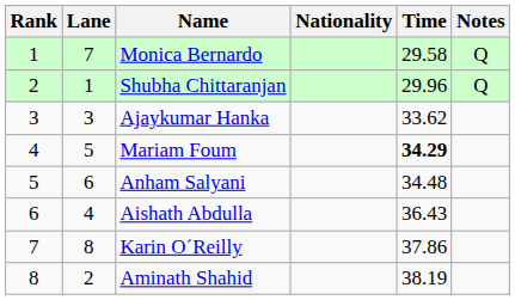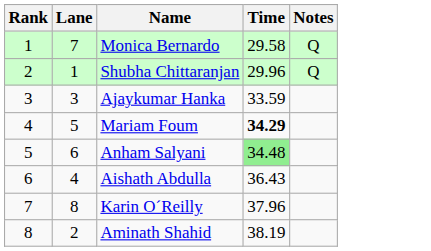- column: Nationality
Ajaykumar Hanka | Time: 33.62 -> 33.59
Anham Salyani | Time: no background -> lightgreen background
Karin O´Reilly | Time: 37.86 -> 37.96
